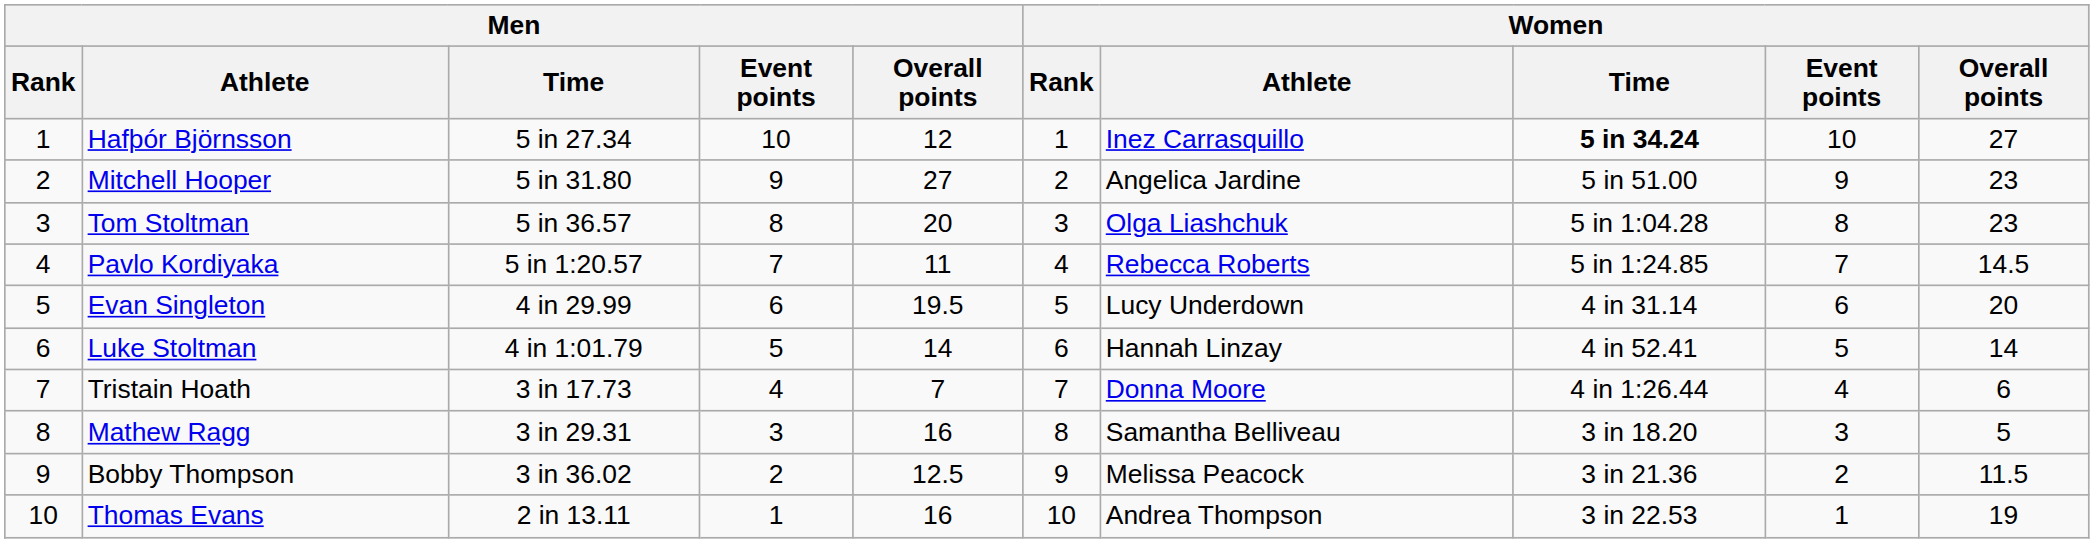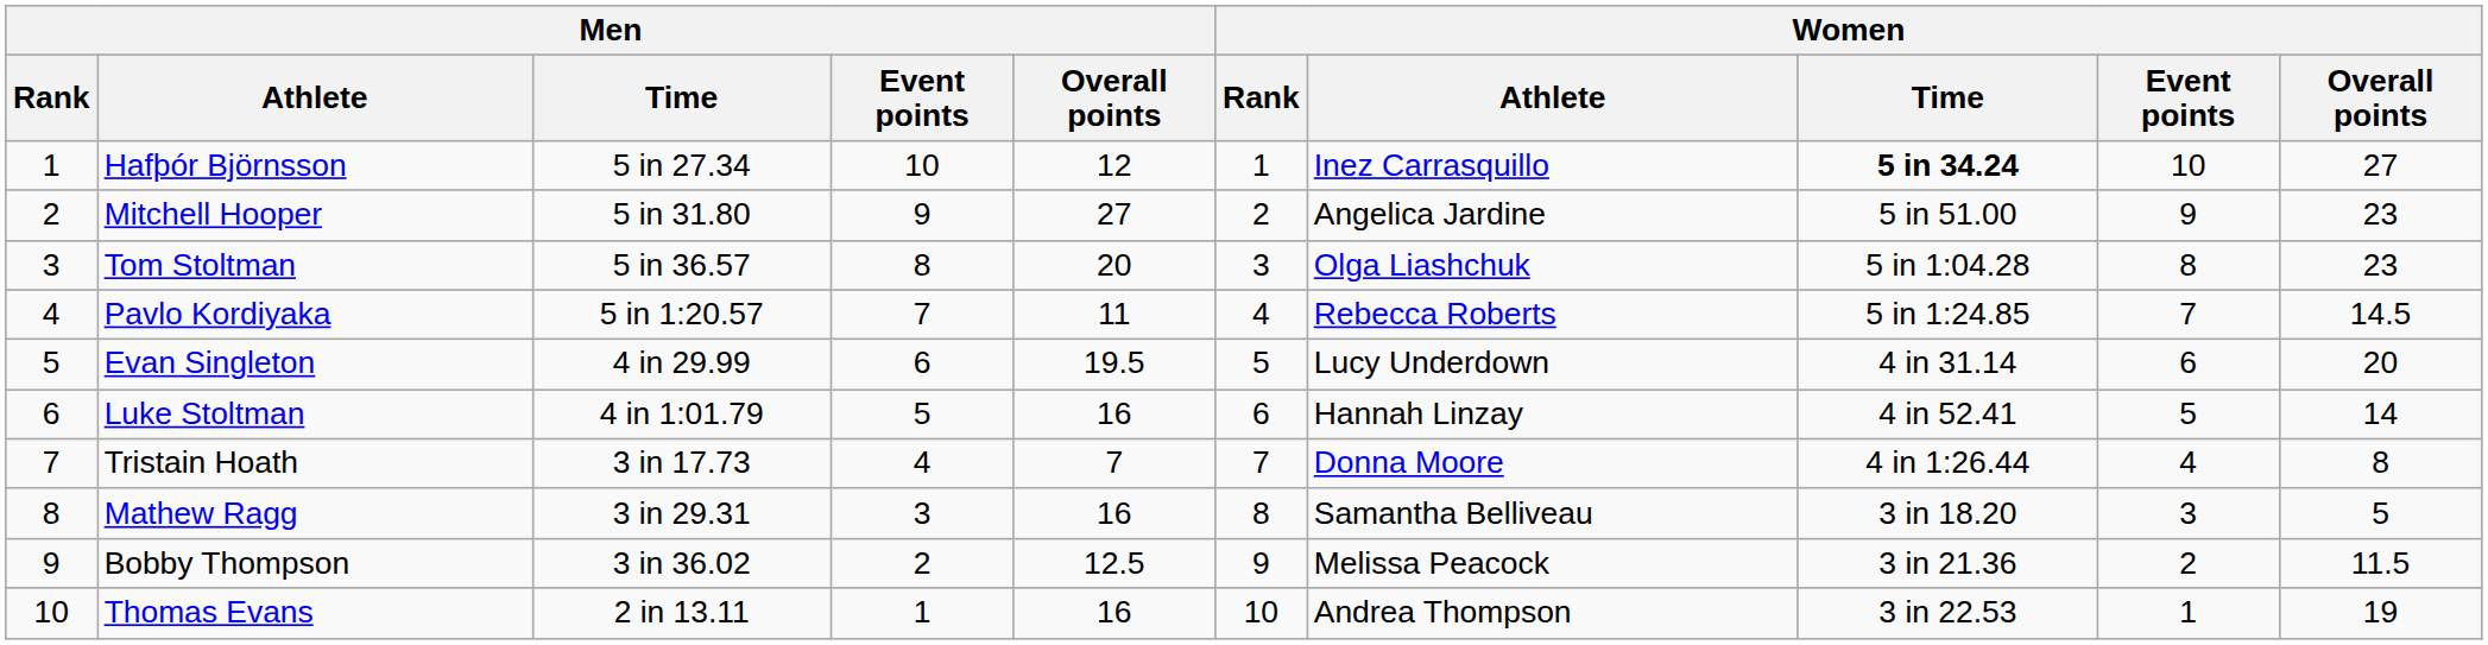Luke Stoltman | Men / Overall points: 14 -> 16
Tristain Hoath | Women / Overall points: 6 -> 8
